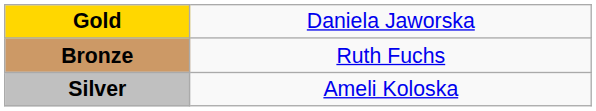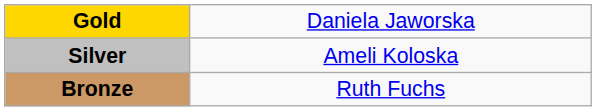rows swapped: Silver <-> Bronze
